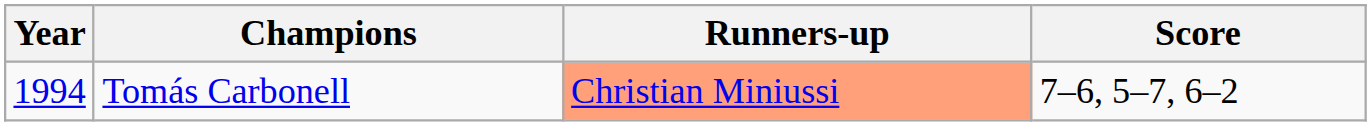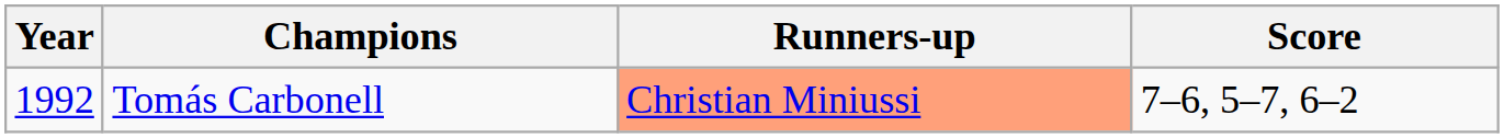Tomás Carbonell | Year: 1994 -> 1992
